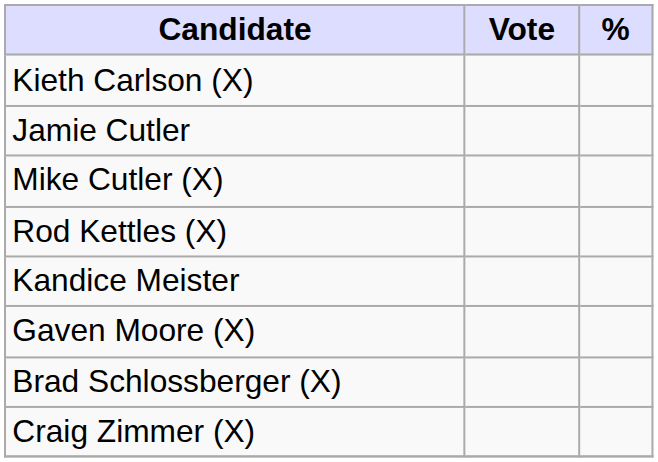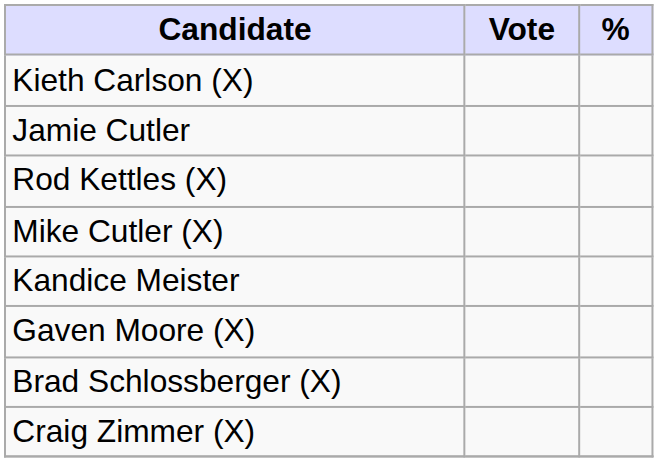rows swapped: Mike Cutler (X) <-> Rod Kettles (X)
